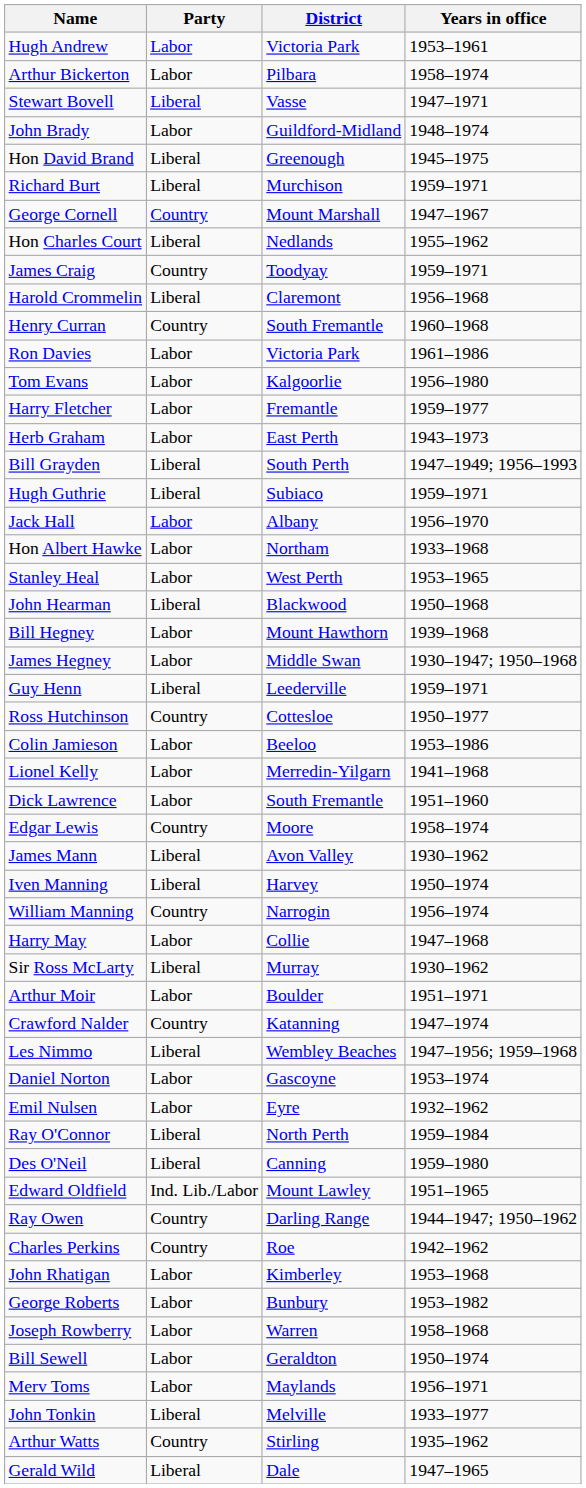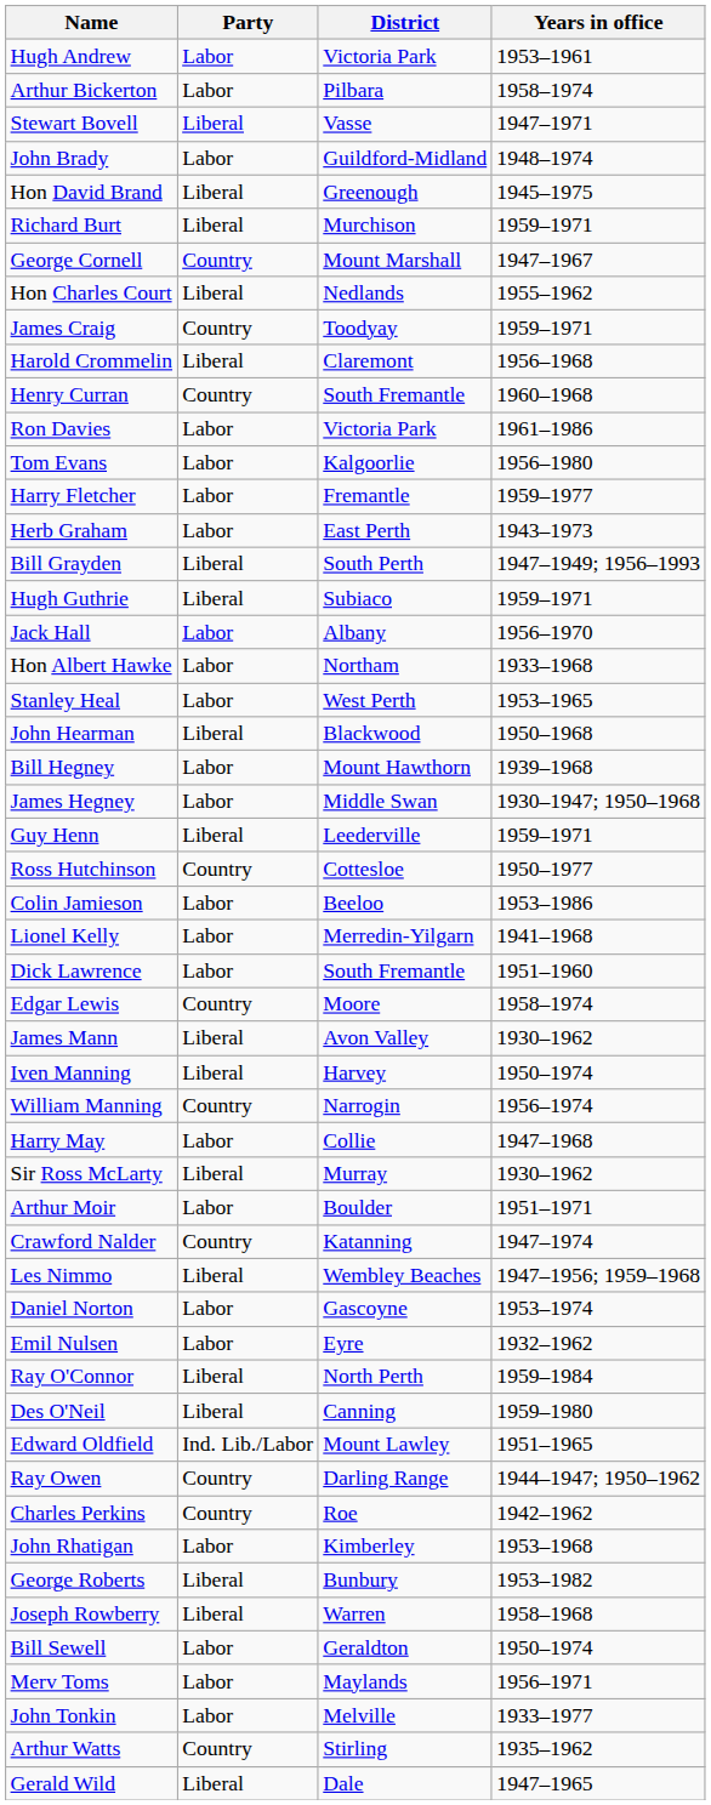George Roberts | Party: Labor -> Liberal
Joseph Rowberry | Party: Labor -> Liberal
John Tonkin | Party: Liberal -> Labor
